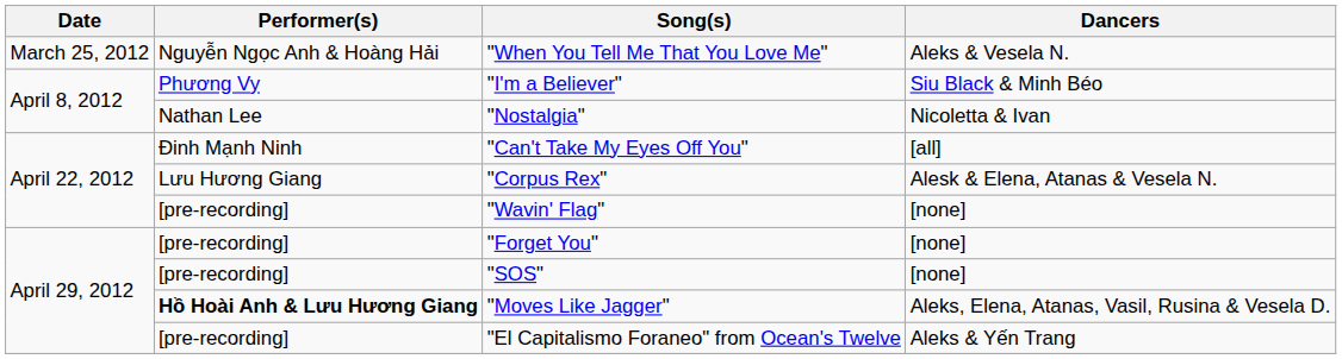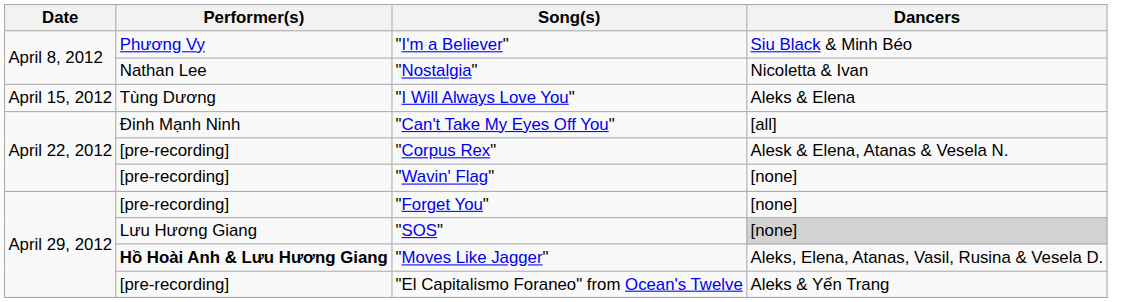- row: March 25, 2012 | Nguyễn Ngọc Anh & Hoàng Hải | "When You Tell Me That You Love Me" | Aleks & Vesela N.
+ row: April 15, 2012 | Tùng Dương | "I Will Always Love You" | Aleks & Elena
"Corpus Rex" | Performer(s): Lưu Hương Giang -> [pre-recording]
"SOS" | Performer(s): [pre-recording] -> Lưu Hương Giang
"SOS" | Dancers: no background -> lightgrey background
